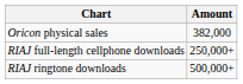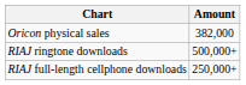rows swapped: RIAJ ringtone downloads <-> RIAJ full-length cellphone downloads
